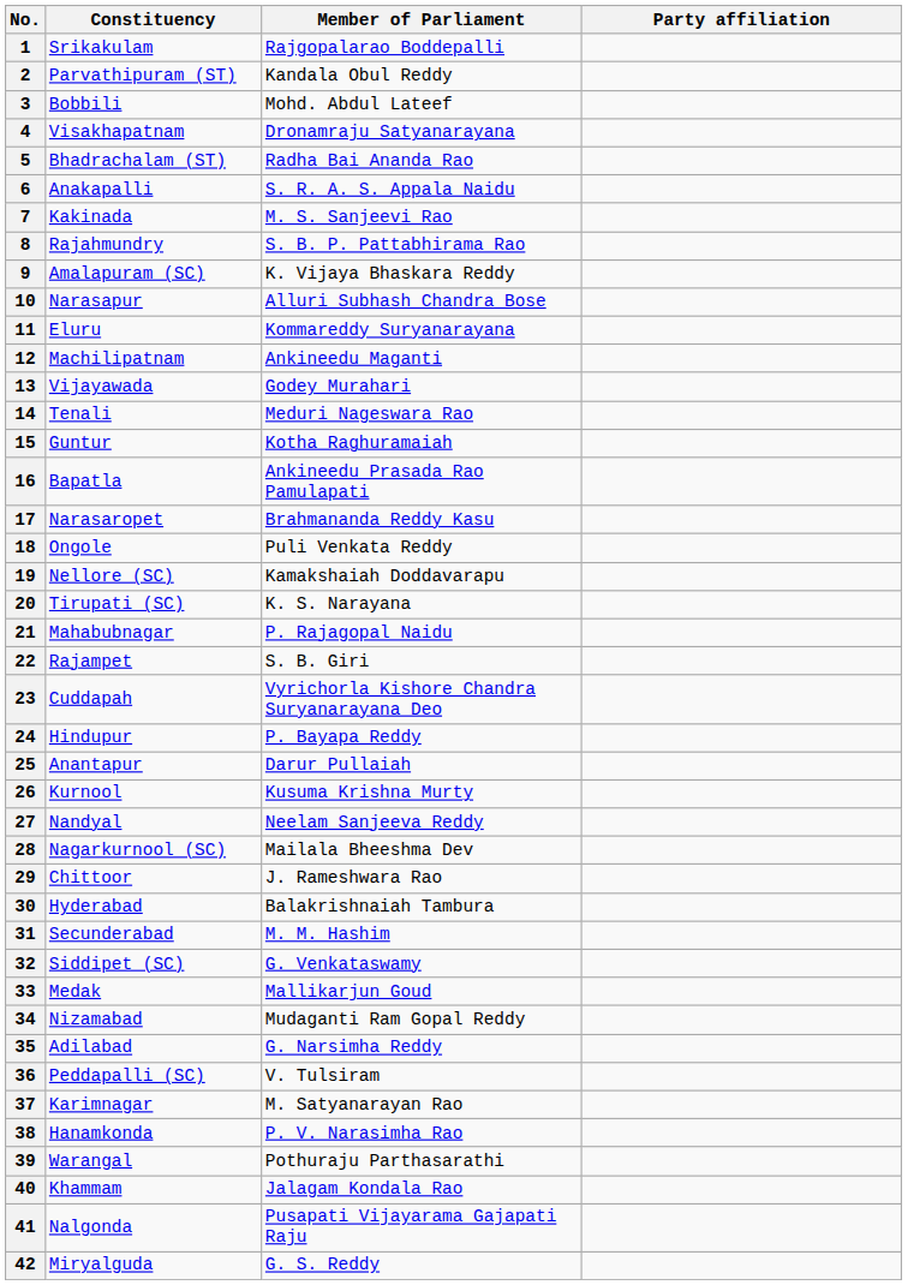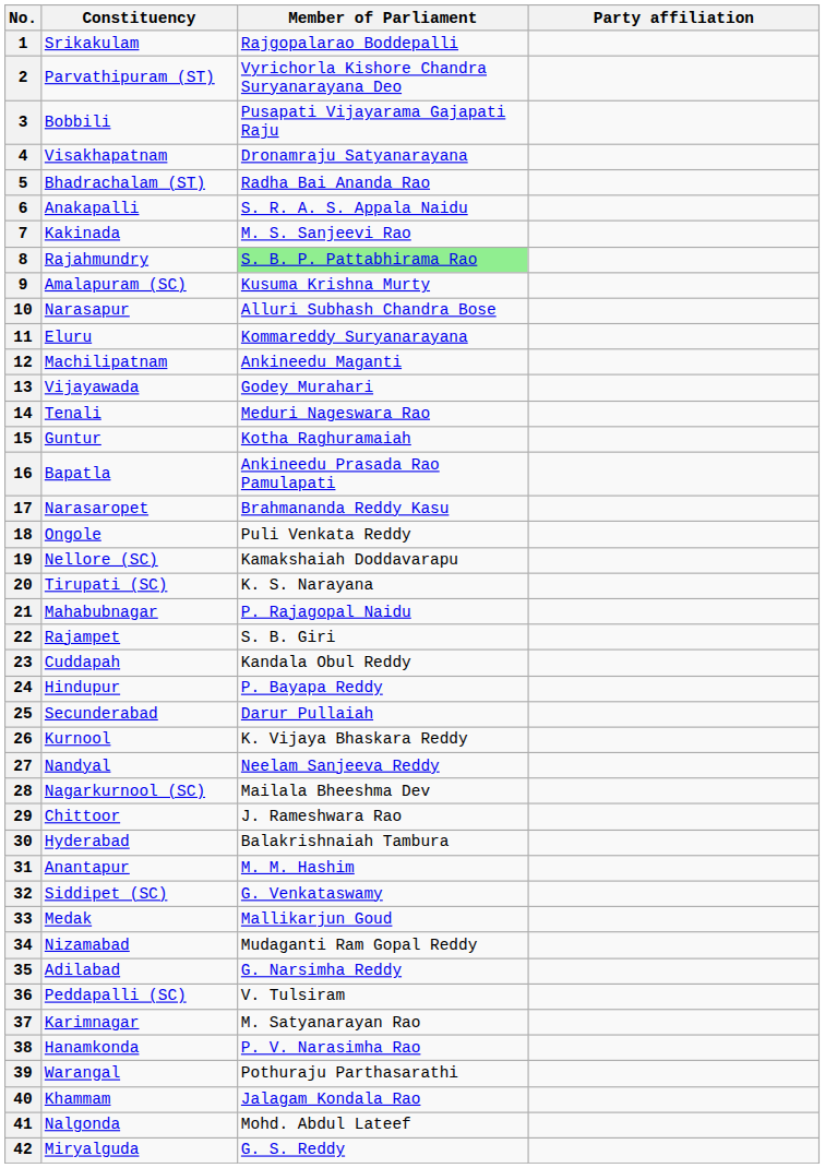2 | Member of Parliament: Kandala Obul Reddy -> Vyrichorla Kishore Chandra Suryanarayana Deo
3 | Member of Parliament: Mohd. Abdul Lateef -> Pusapati Vijayarama Gajapati Raju
8 | Member of Parliament: no background -> lightgreen background
9 | Member of Parliament: K. Vijaya Bhaskara Reddy -> Kusuma Krishna Murty
23 | Member of Parliament: Vyrichorla Kishore Chandra Suryanarayana Deo -> Kandala Obul Reddy
25 | Constituency: Anantapur -> Secunderabad
26 | Member of Parliament: Kusuma Krishna Murty -> K. Vijaya Bhaskara Reddy
31 | Constituency: Secunderabad -> Anantapur
41 | Member of Parliament: Pusapati Vijayarama Gajapati Raju -> Mohd. Abdul Lateef
